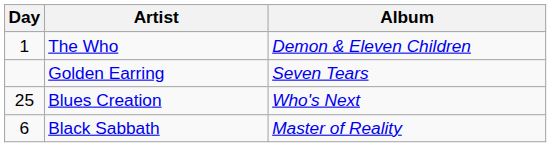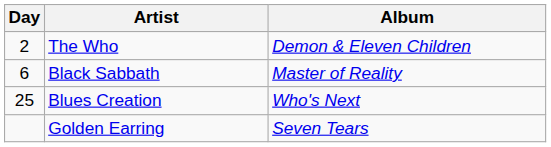The Who | Day: 1 -> 2
rows swapped: Black Sabbath <-> Golden Earring
